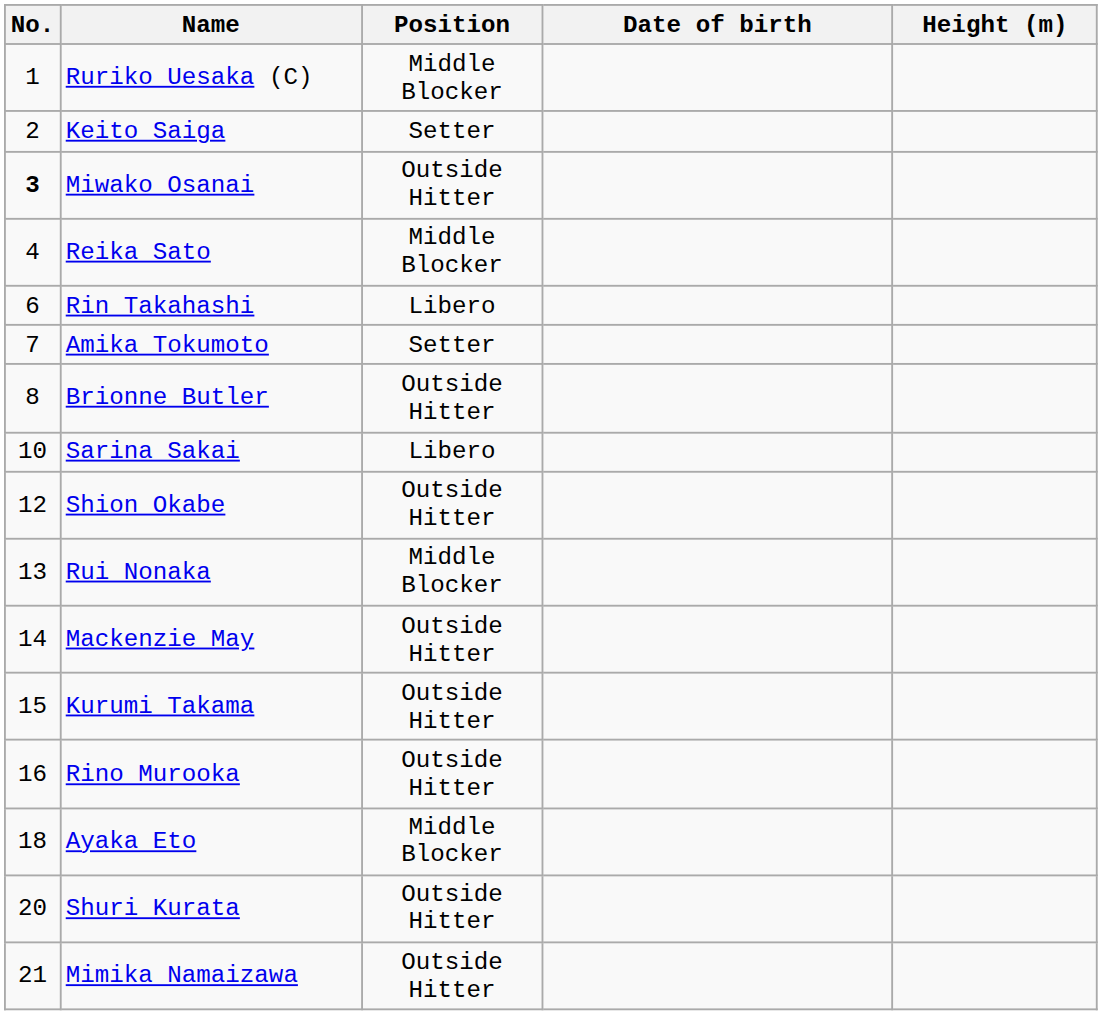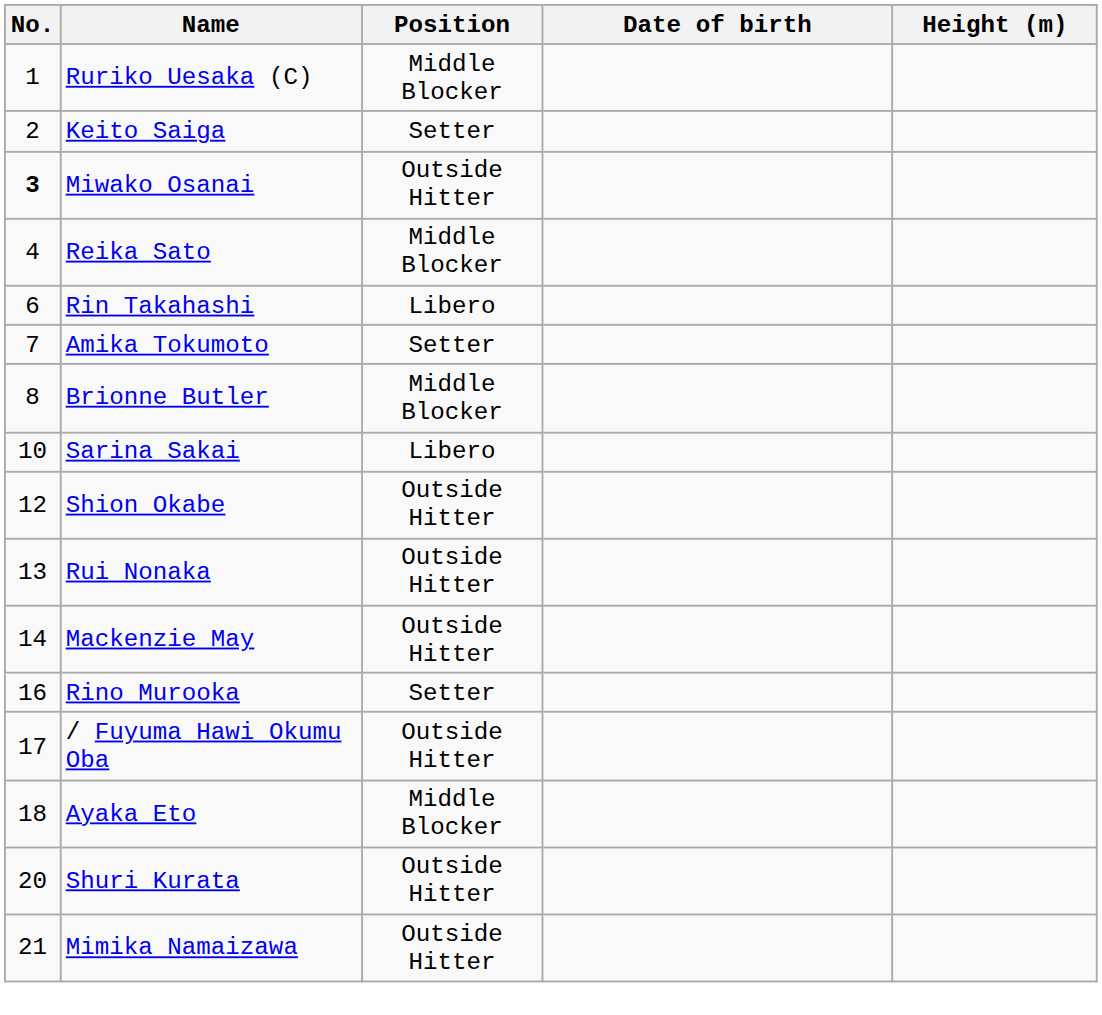Brionne Butler | Position: Outside Hitter -> Middle Blocker
Rui Nonaka | Position: Middle Blocker -> Outside Hitter
- row: 15 | Kurumi Takama | Outside Hitter
Rino Murooka | Position: Outside Hitter -> Setter
+ row: 17 | / Fuyuma Hawi Okumu Oba | Outside Hitter
